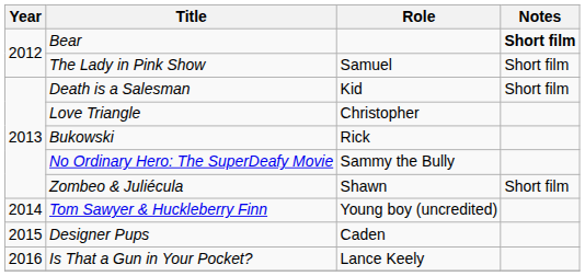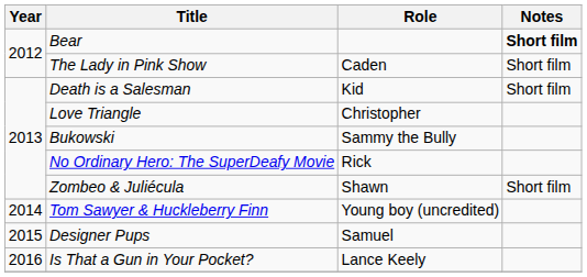The Lady in Pink Show | Role: Samuel -> Caden
Bukowski | Role: Rick -> Sammy the Bully
No Ordinary Hero: The SuperDeafy Movie | Role: Sammy the Bully -> Rick
Designer Pups | Role: Caden -> Samuel
